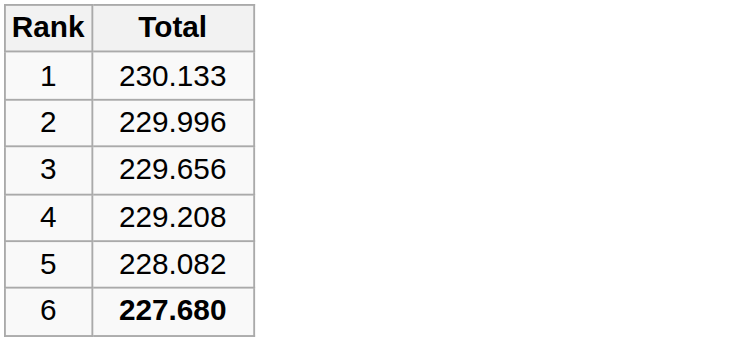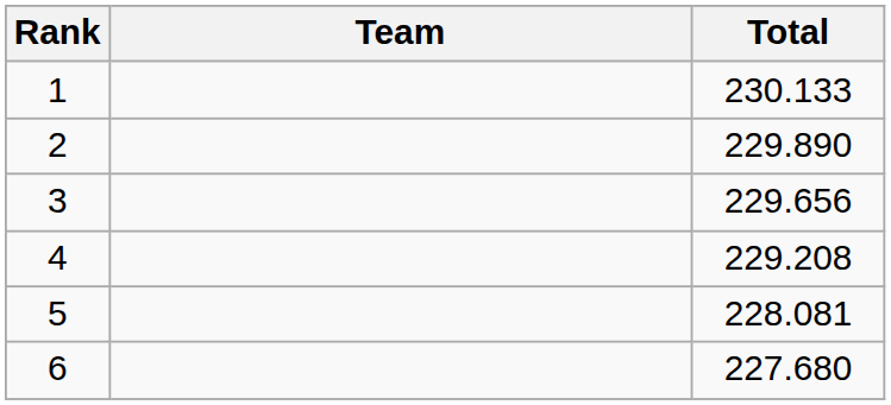+ column: Team
2 | Total: 229.996 -> 229.890
5 | Total: 228.082 -> 228.081
6 | Total: bold -> normal
